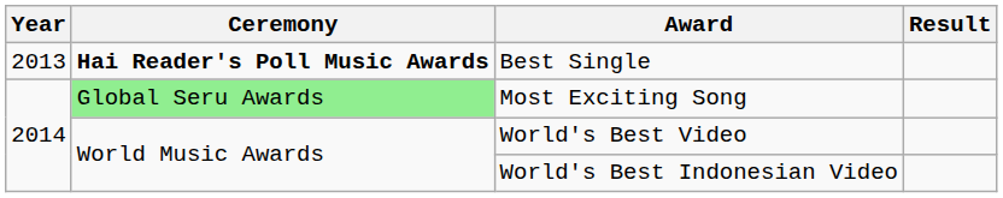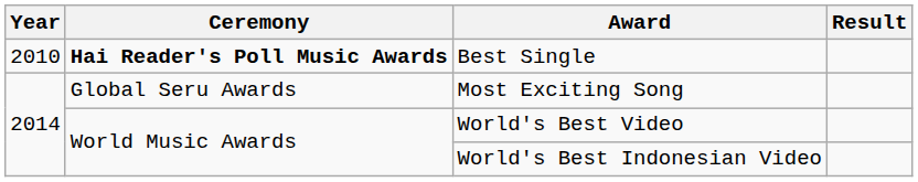Best Single | Year: 2013 -> 2010
Most Exciting Song | Ceremony: lightgreen background -> no background
